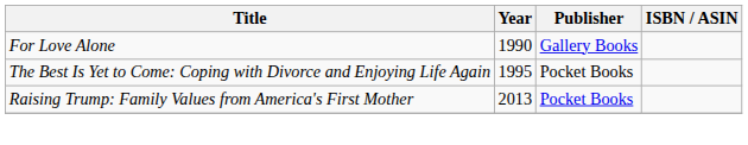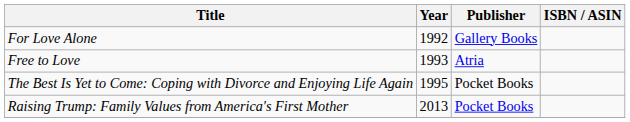For Love Alone | Year: 1990 -> 1992
+ row: Free to Love | 1993 | Atria
